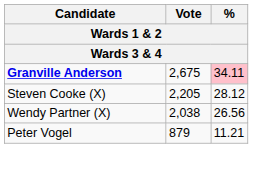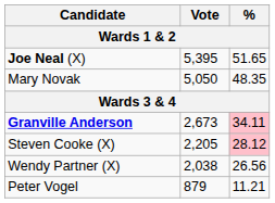+ row: Joe Neal (X) | 5,395 | 51.65
+ row: Mary Novak | 5,050 | 48.35
Granville Anderson | Vote: 2,675 -> 2,673
Steven Cooke (X) | %: no background -> pink background
